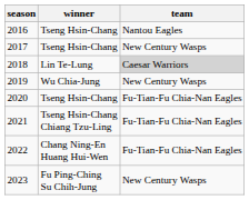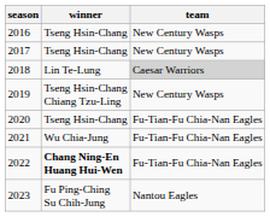2016 | team: Nantou Eagles -> New Century Wasps
2019 | winner: Wu Chia-Jung -> Tseng Hsin-Chang Chiang Tzu-Ling
2021 | winner: Tseng Hsin-Chang Chiang Tzu-Ling -> Wu Chia-Jung
2022 | winner: normal -> bold
2023 | team: New Century Wasps -> Nantou Eagles
